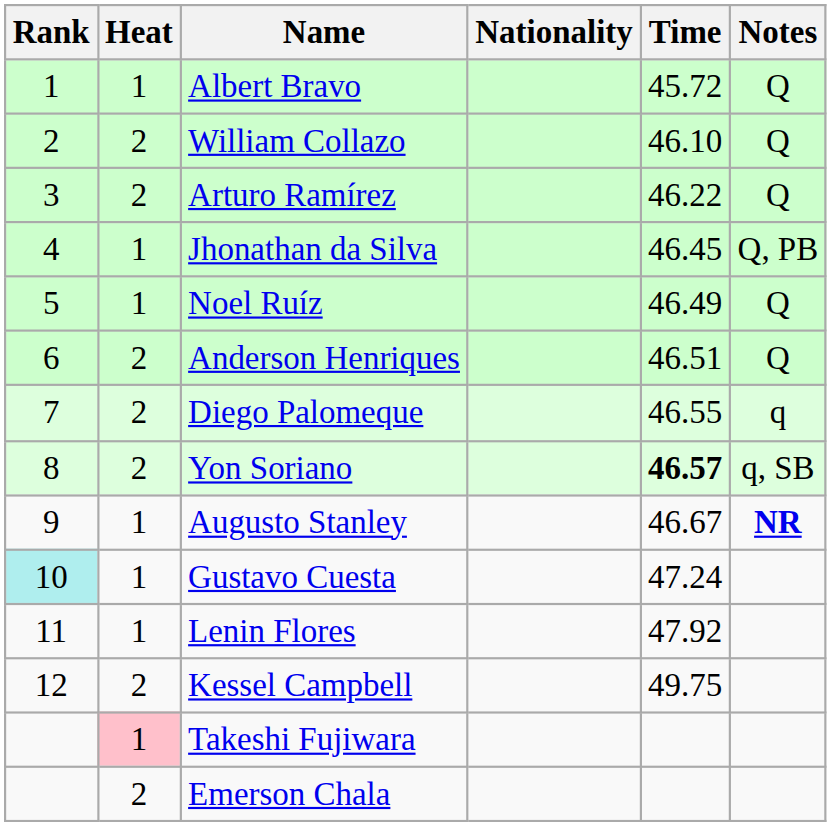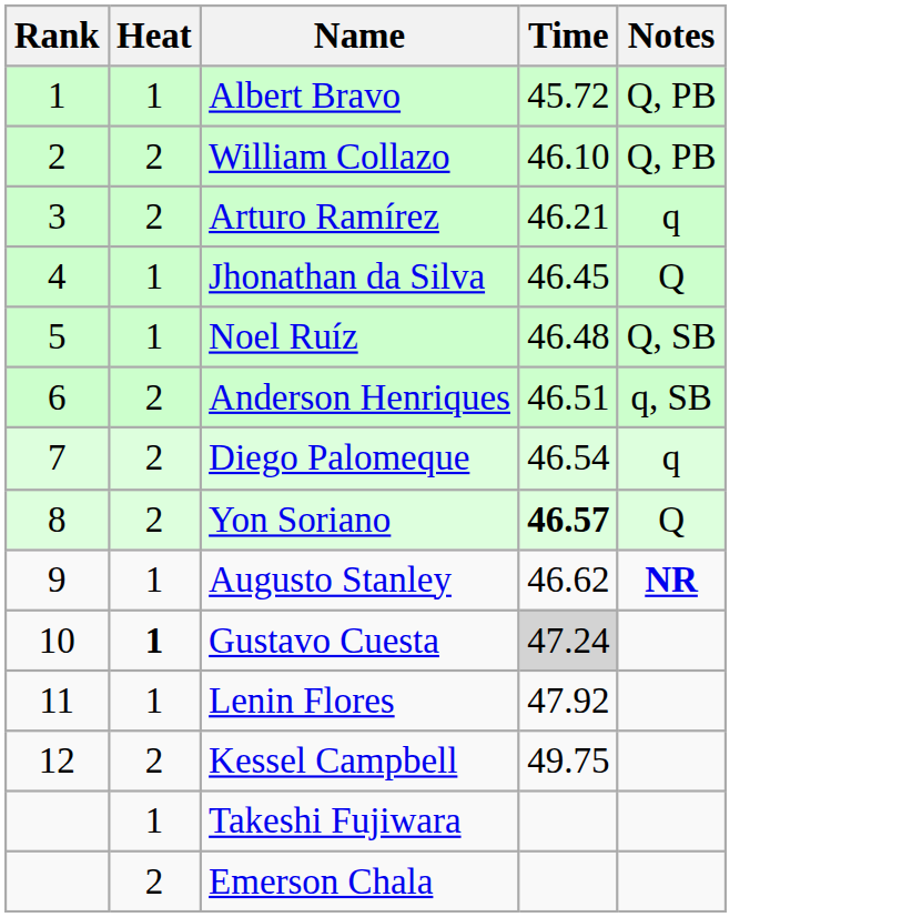- column: Nationality
Albert Bravo | Notes: Q -> Q, PB
William Collazo | Notes: Q -> Q, PB
Arturo Ramírez | Time: 46.22 -> 46.21
Arturo Ramírez | Notes: Q -> q
Jhonathan da Silva | Notes: Q, PB -> Q
Noel Ruíz | Time: 46.49 -> 46.48
Noel Ruíz | Notes: Q -> Q, SB
Anderson Henriques | Notes: Q -> q, SB
Diego Palomeque | Time: 46.55 -> 46.54
Yon Soriano | Notes: q, SB -> Q
Augusto Stanley | Time: 46.67 -> 46.62
Gustavo Cuesta | Rank: paleturquoise background -> no background
Gustavo Cuesta | Heat: normal -> bold
Gustavo Cuesta | Time: no background -> lightgrey background
Takeshi Fujiwara | Heat: pink background -> no background
